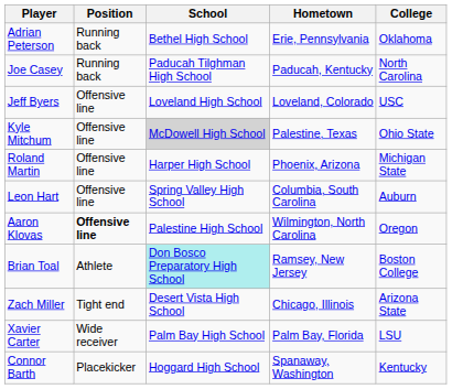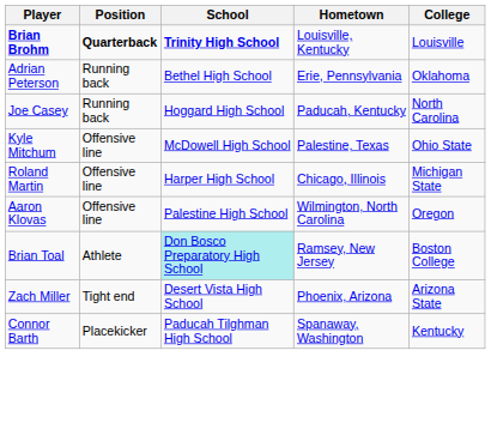+ row: Brian Brohm | Quarterback | Trinity High School | Louisville, Kentucky | Louisville
Joe Casey | School: Paducah Tilghman High School -> Hoggard High School
- row: Jeff Byers | Offensive line | Loveland High School | Loveland, Colorado | USC
Kyle Mitchum | School: lightgrey background -> no background
Roland Martin | Hometown: Phoenix, Arizona -> Chicago, Illinois
- row: Leon Hart | Offensive line | Spring Valley High School | Columbia, South Carolina | Auburn
Aaron Klovas | Position: bold -> normal
Zach Miller | Hometown: Chicago, Illinois -> Phoenix, Arizona
- row: Xavier Carter | Wide receiver | Palm Bay High School | Palm Bay, Florida | LSU
Connor Barth | School: Hoggard High School -> Paducah Tilghman High School
